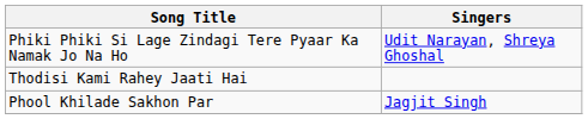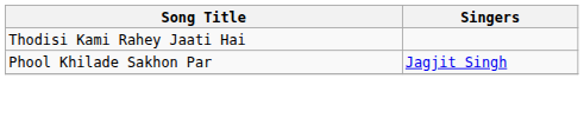- row: Phiki Phiki Si Lage Zindagi Tere Pyaar Ka Namak Jo Na Ho | Udit Narayan, Shreya Ghoshal
